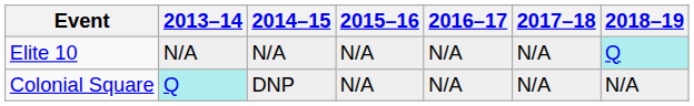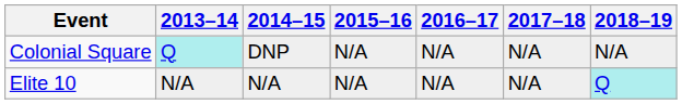rows swapped: Elite 10 <-> Colonial Square
